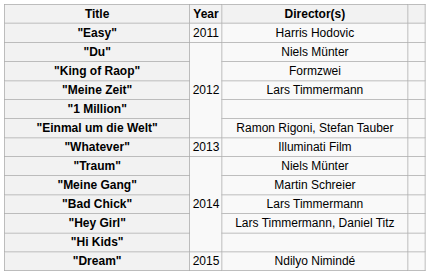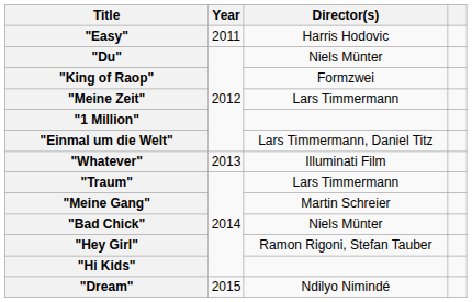"Einmal um die Welt" | Director(s): Ramon Rigoni, Stefan Tauber -> Lars Timmermann, Daniel Titz
"Traum" | Director(s): Niels Münter -> Lars Timmermann
"Bad Chick" | Director(s): Lars Timmermann -> Niels Münter
"Hey Girl" | Director(s): Lars Timmermann, Daniel Titz -> Ramon Rigoni, Stefan Tauber
